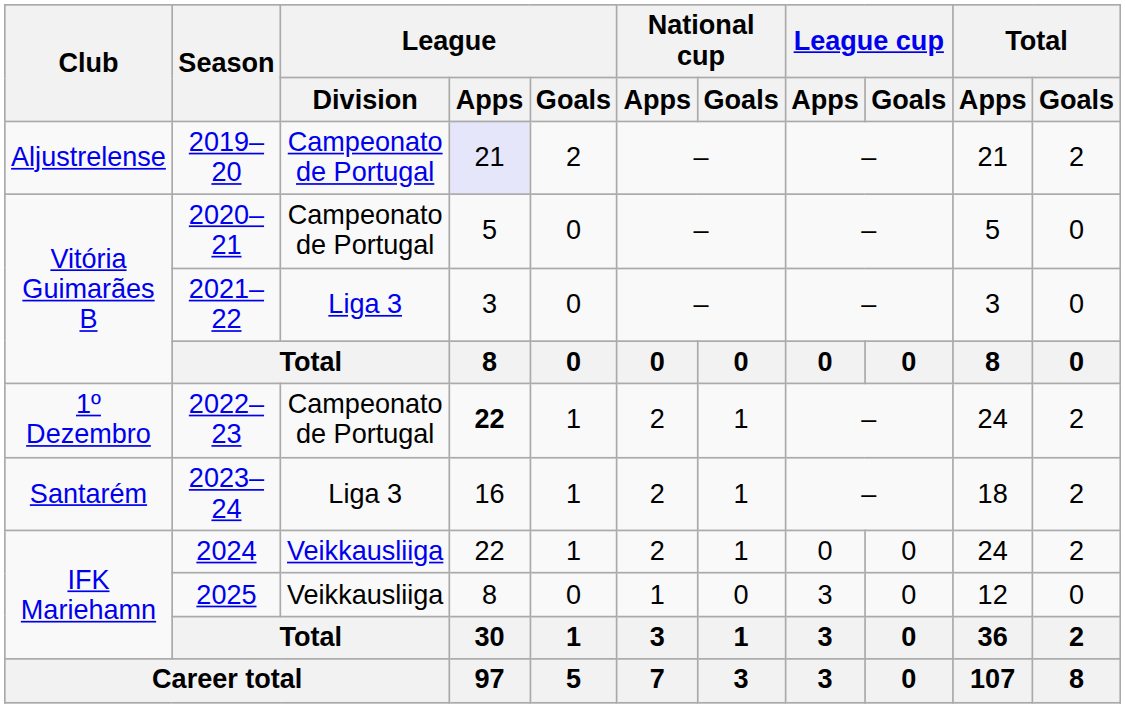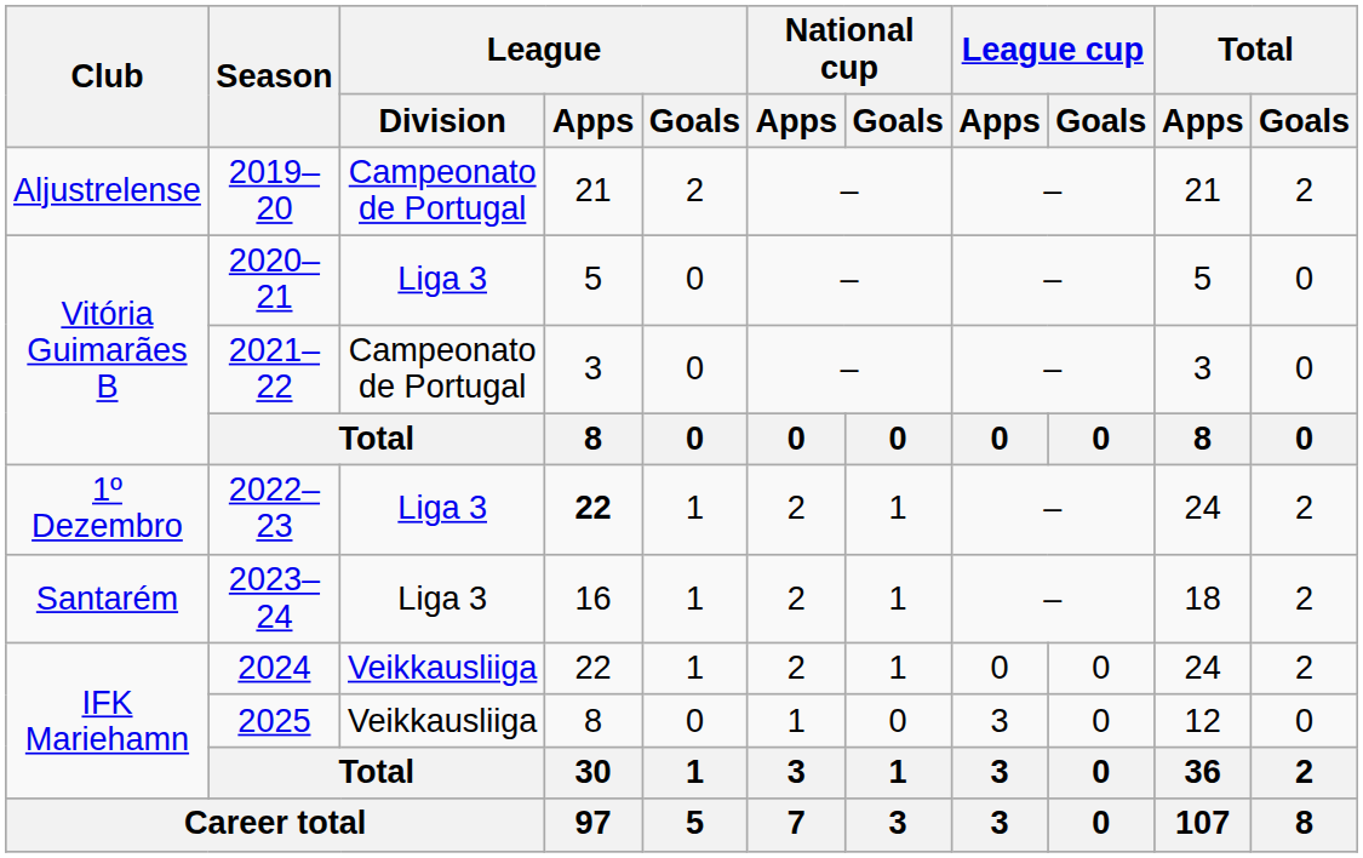2019–20 | League / Apps: lavender background -> no background
2020–21 | League / Division: Campeonato de Portugal -> Liga 3
2021–22 | League / Division: Liga 3 -> Campeonato de Portugal
2022–23 | League / Division: Campeonato de Portugal -> Liga 3
